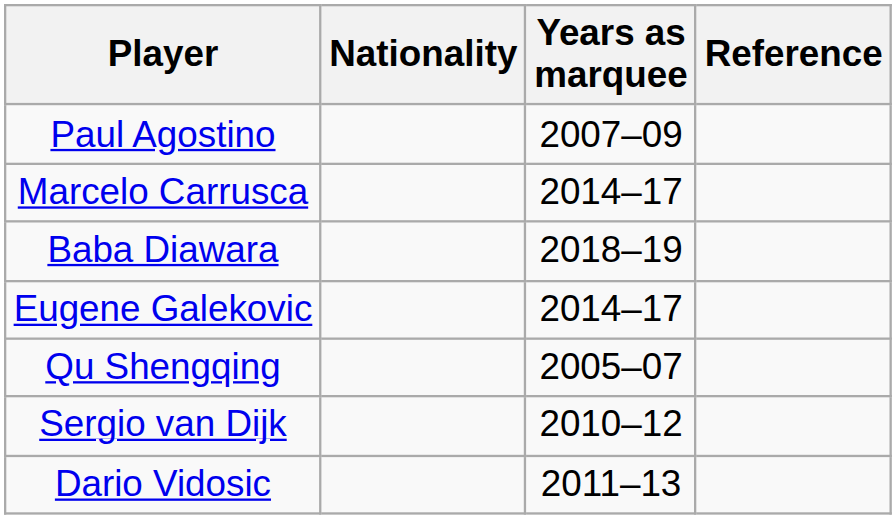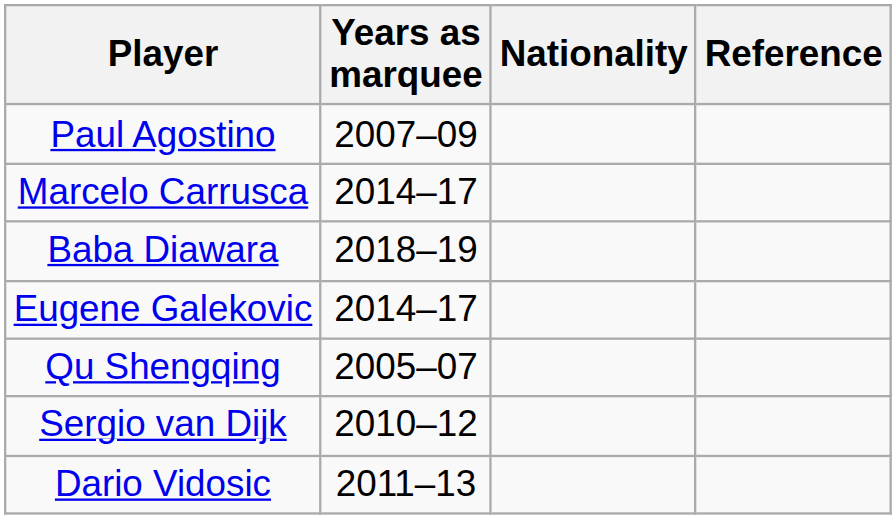columns swapped: Nationality <-> Years as marquee
